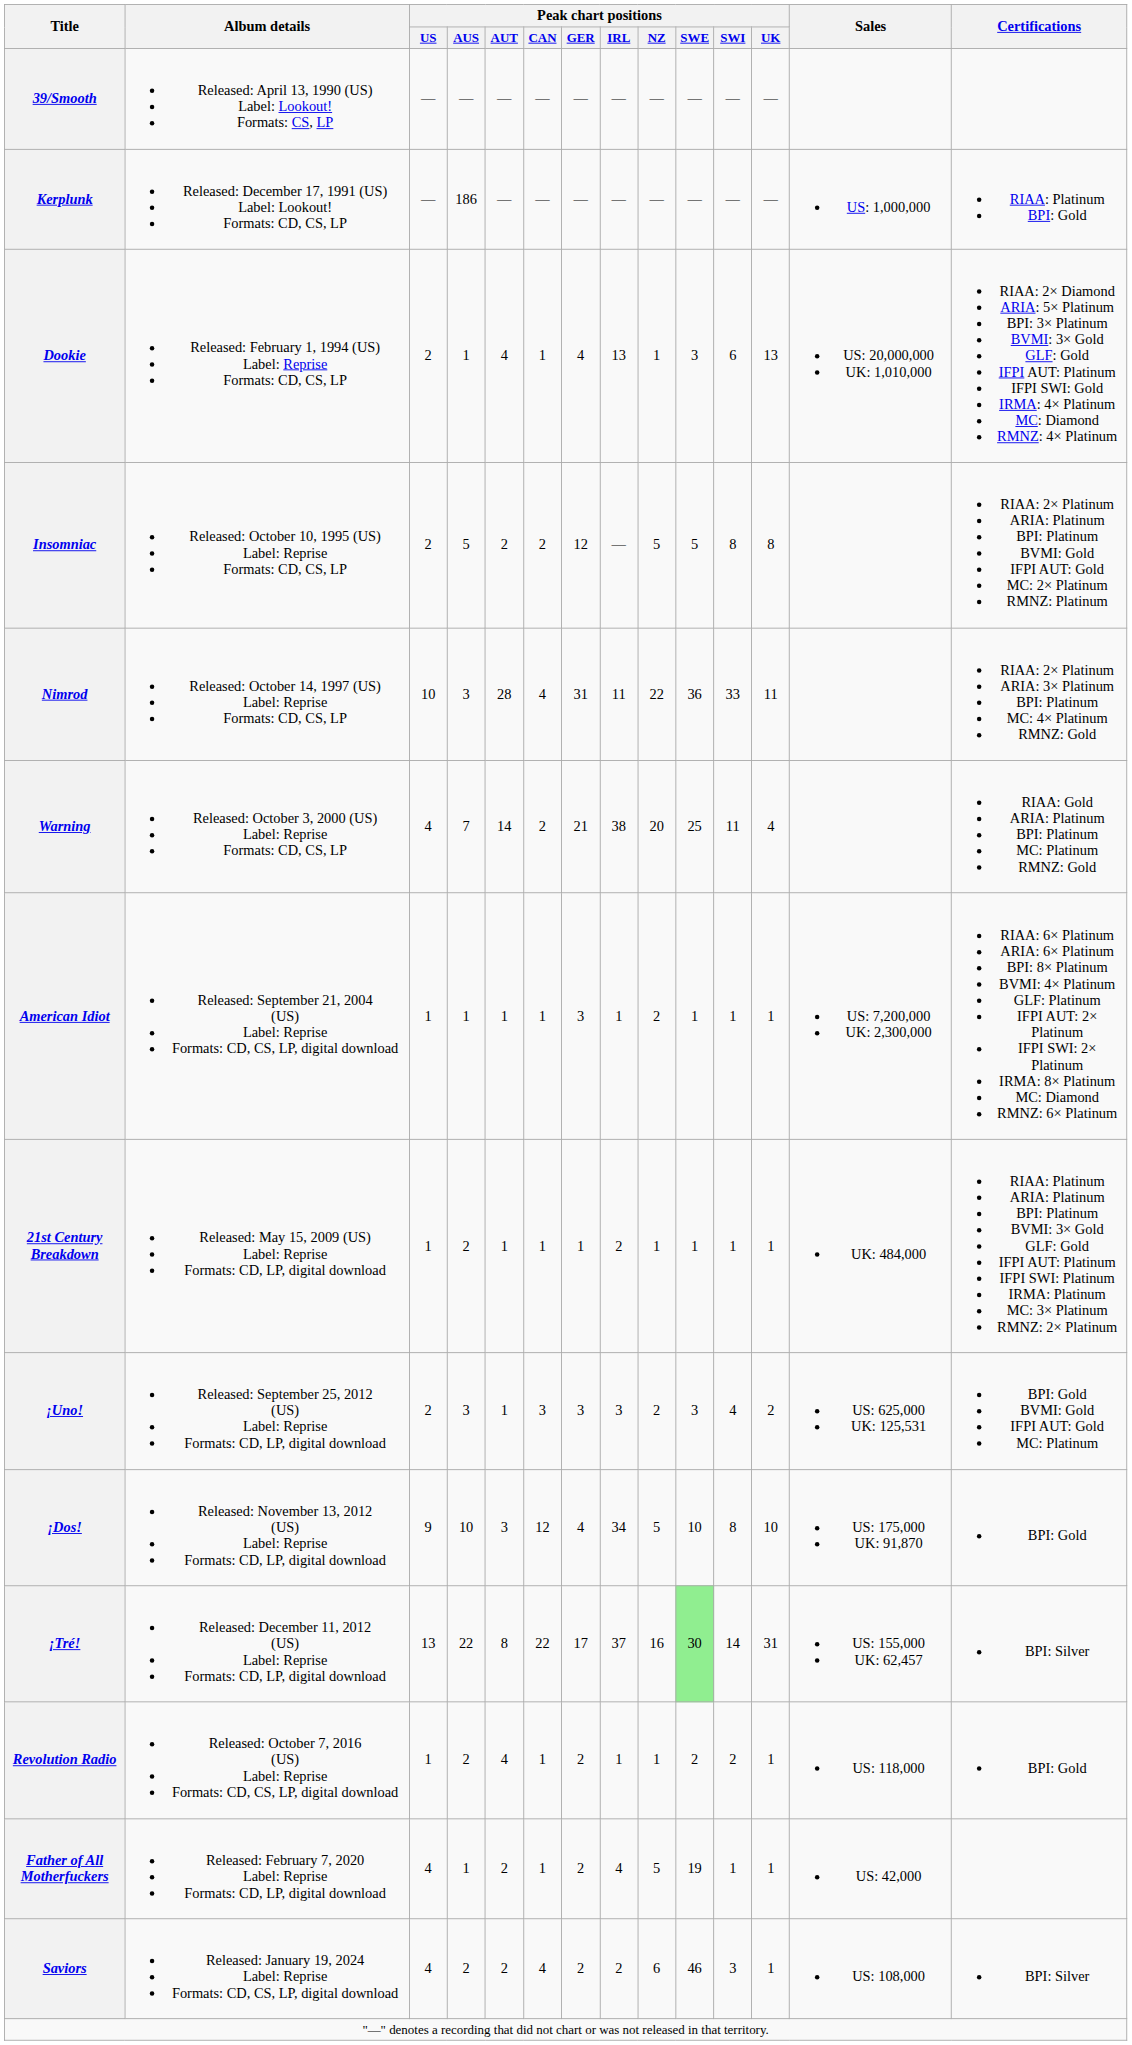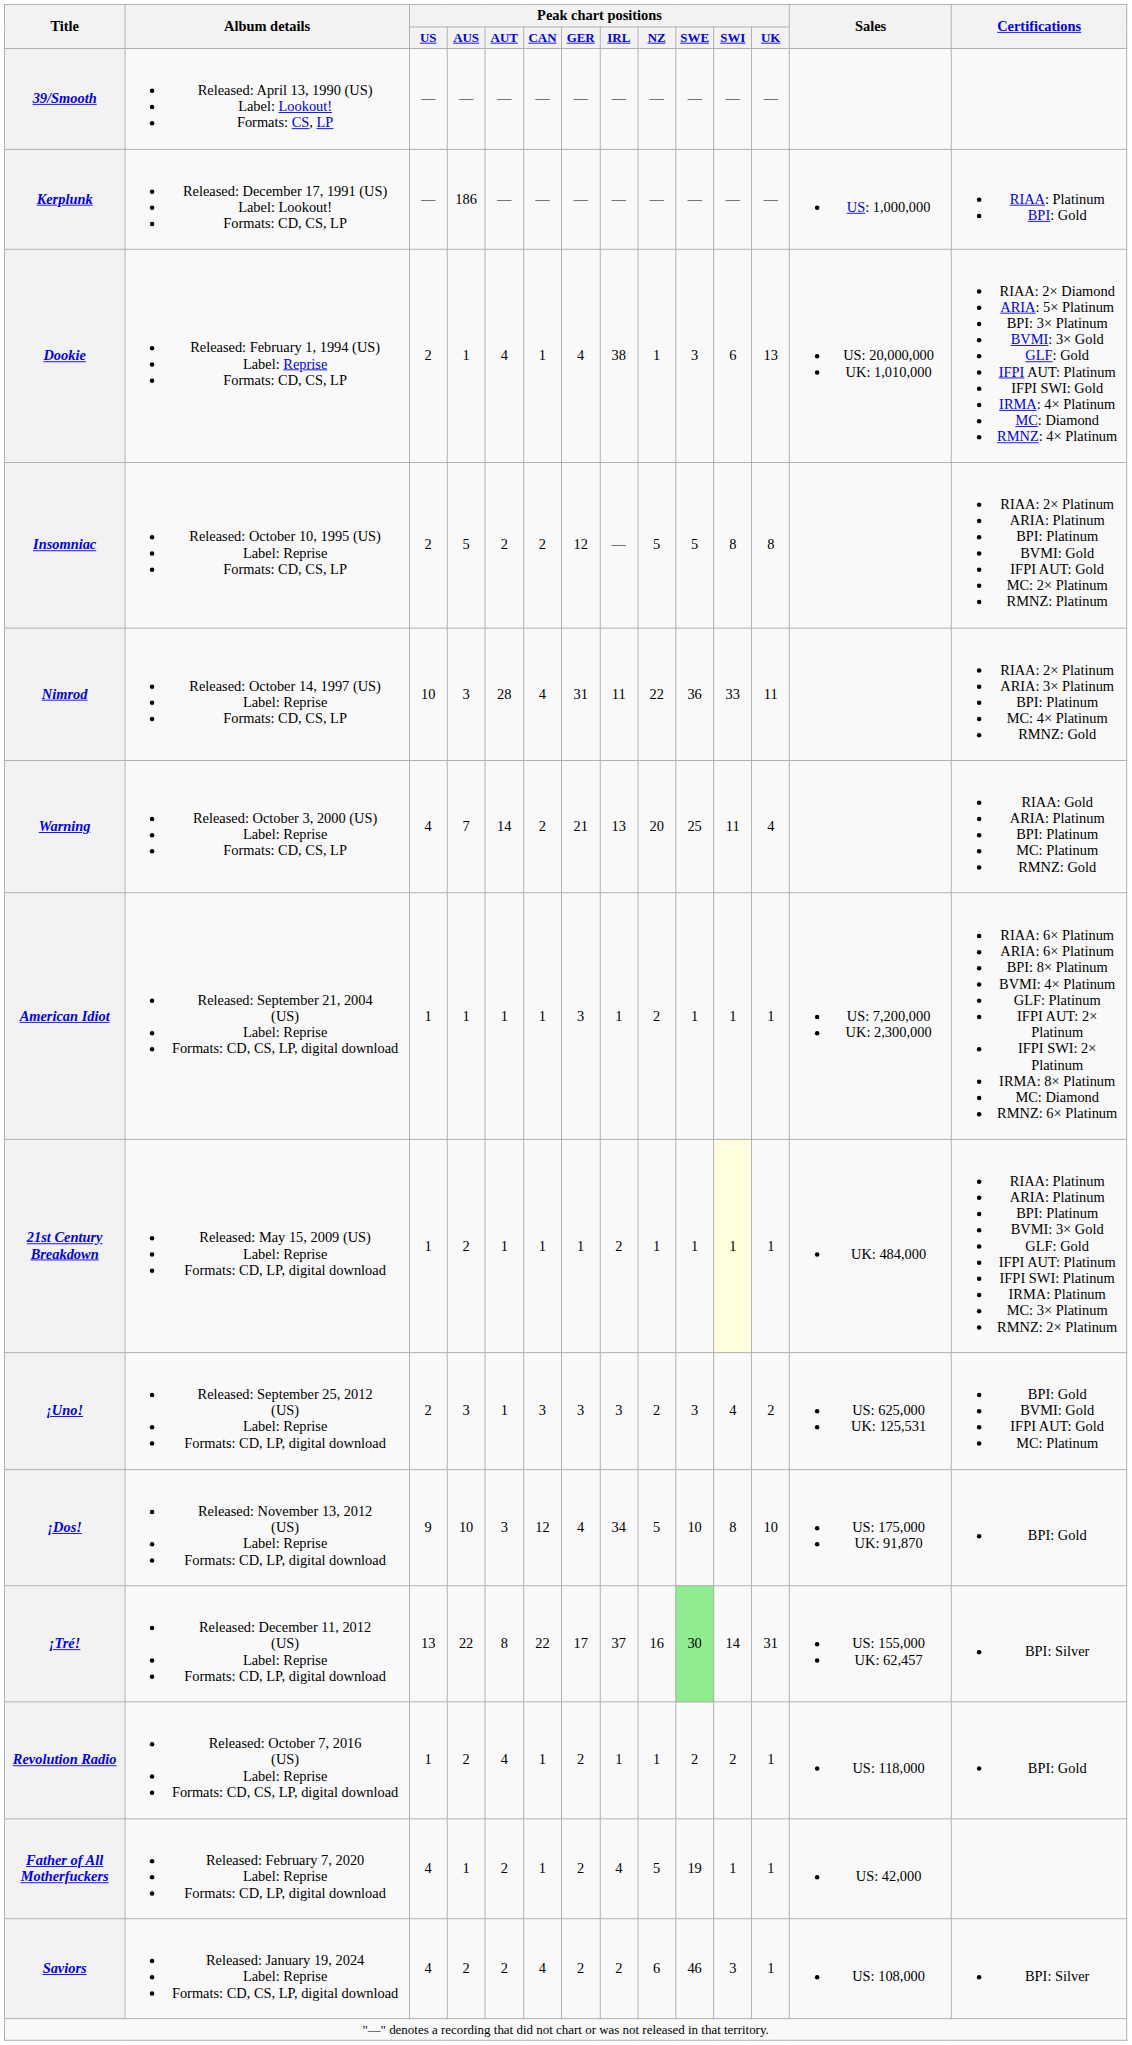Dookie | Peak chart positions / IRL: 13 -> 38
Warning | Peak chart positions / IRL: 38 -> 13
21st Century Breakdown | Peak chart positions / SWI: no background -> lightyellow background
